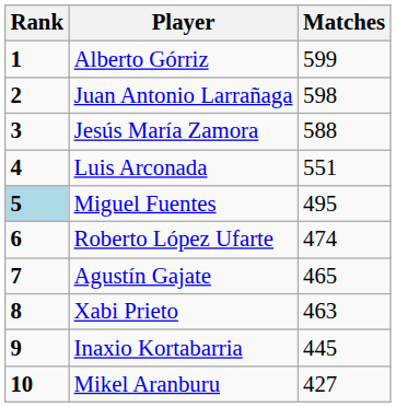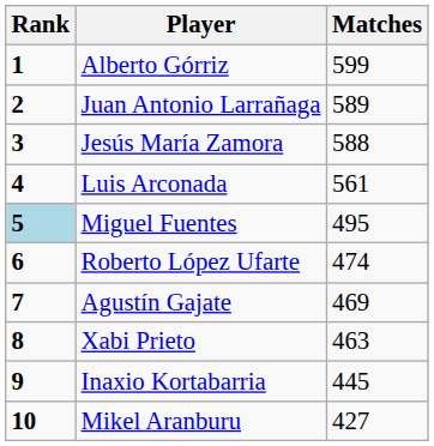Juan Antonio Larrañaga | Matches: 598 -> 589
Luis Arconada | Matches: 551 -> 561
Agustín Gajate | Matches: 465 -> 469
